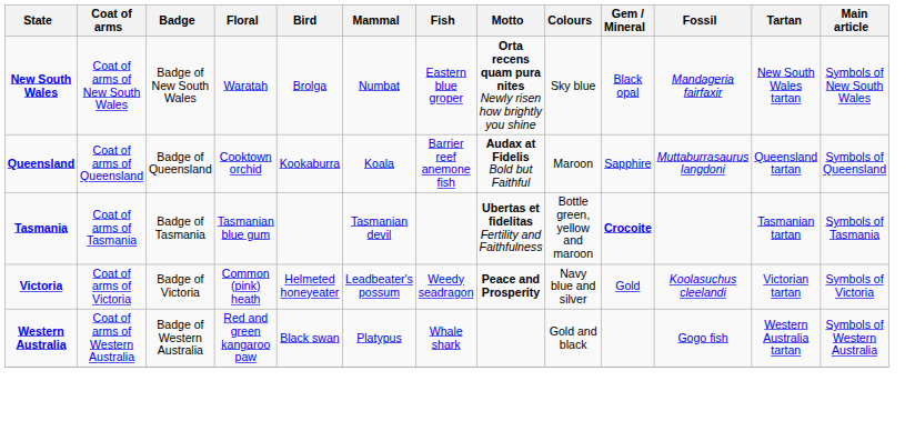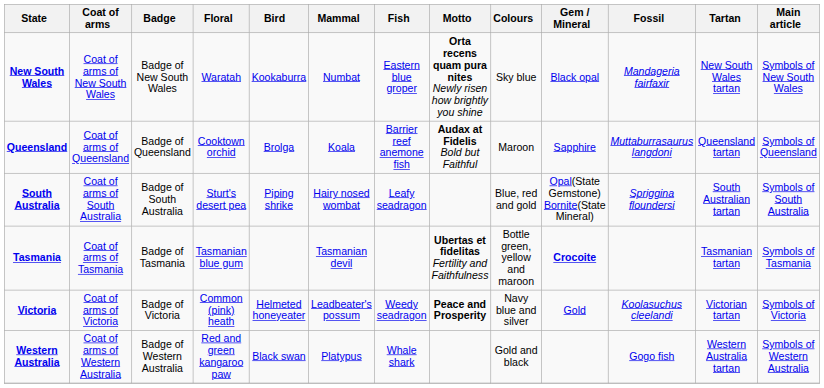New South Wales | Bird: Brolga -> Kookaburra
Queensland | Bird: Kookaburra -> Brolga
+ row: South Australia | Coat of arms of South Australia | Badge of South Australia | Sturt's desert pea | Piping shrike | Hairy nosed wombat | Leafy seadragon | Blue, red and gold | Opal(State Gemstone) Bornite(State Mineral) | Spriggina floundersi | South Australian tartan | Symbols of South Australia
